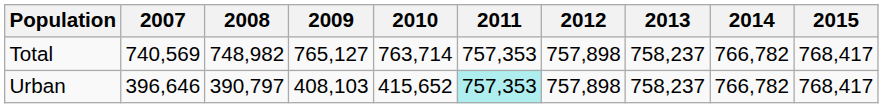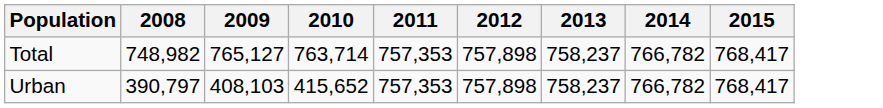- column: 2007 | 740,569 | 396,646
Urban | 2011: paleturquoise background -> no background
